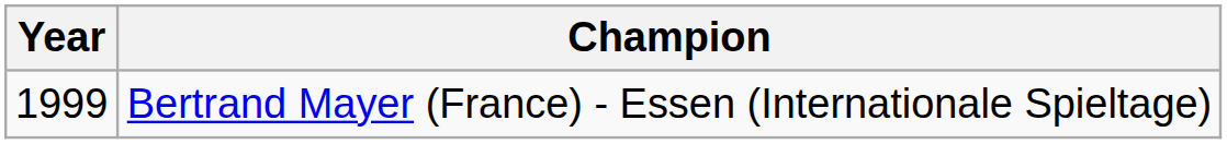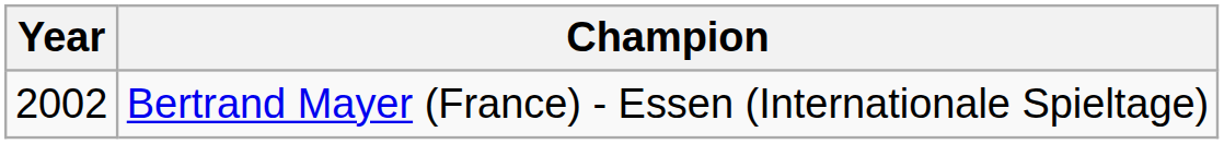Bertrand Mayer (France) - Essen (Internationale Spieltage) | Year: 1999 -> 2002
